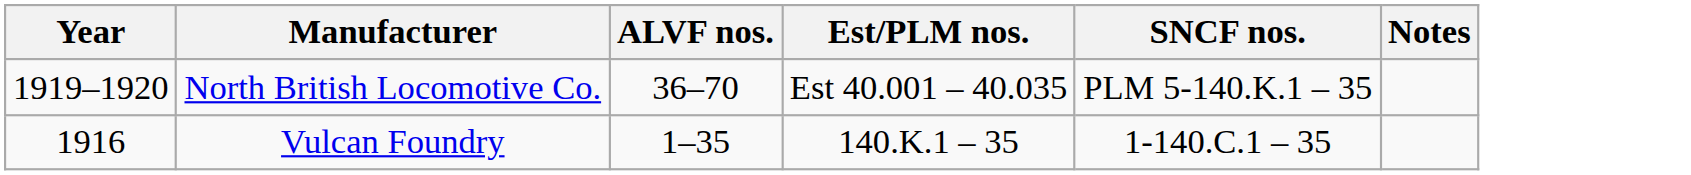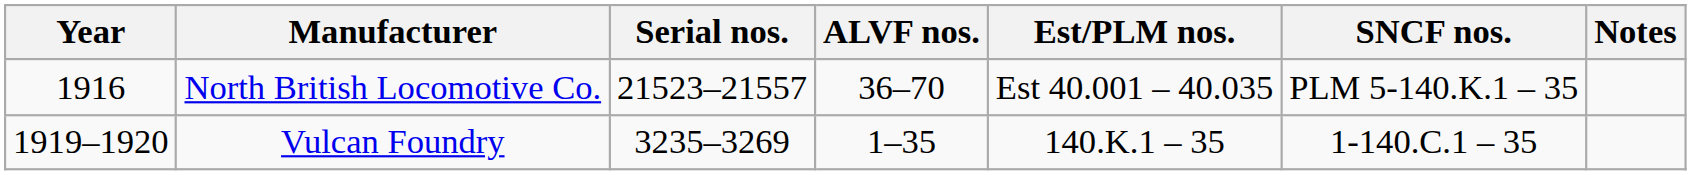+ column: Serial nos. | 21523–21557 | 3235–3269
North British Locomotive Co. | Year: 1919–1920 -> 1916
Vulcan Foundry | Year: 1916 -> 1919–1920
